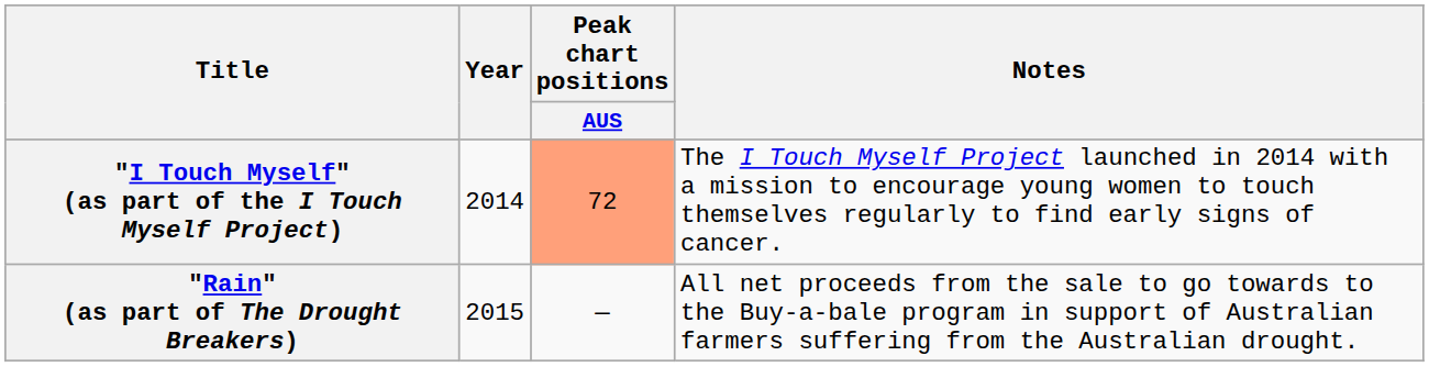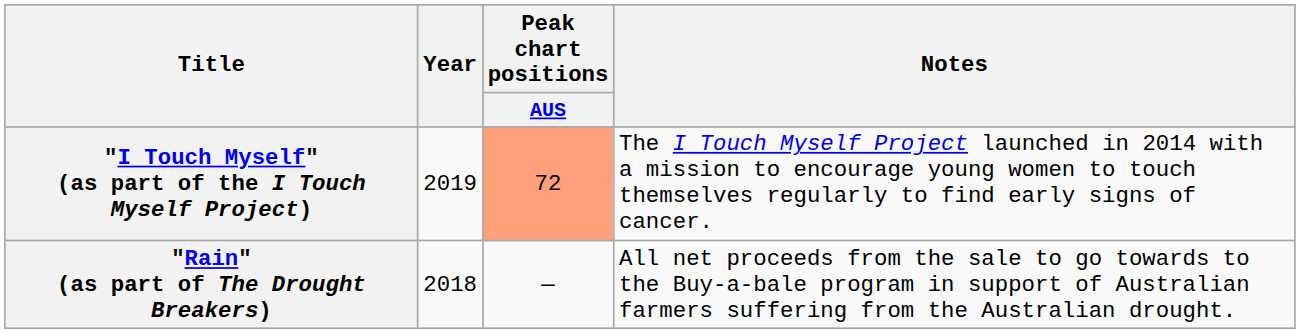"I Touch Myself" (as part of the I Touch Myself Project) | Year: 2014 -> 2019
"Rain" (as part of The Drought Breakers) | Year: 2015 -> 2018
